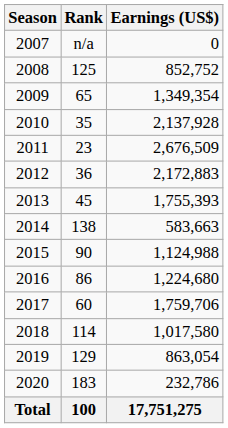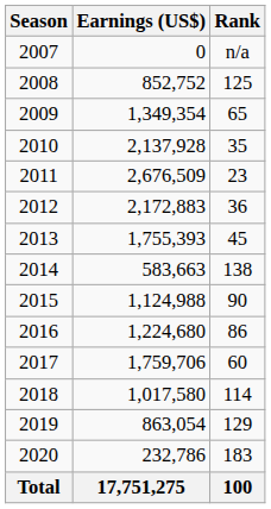columns swapped: Earnings (US$) <-> Rank
